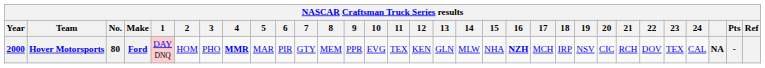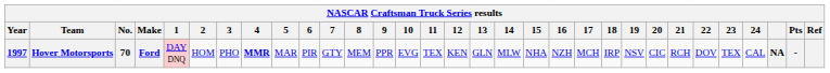Hover Motorsports | Year: 2000 -> 1997
Hover Motorsports | No.: 80 -> 70
Hover Motorsports | 16: bold -> normal
